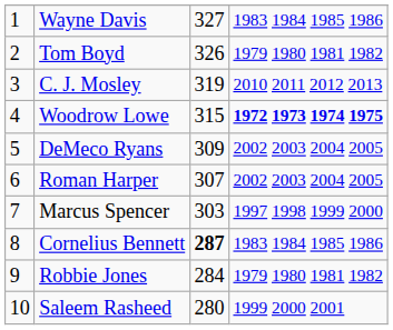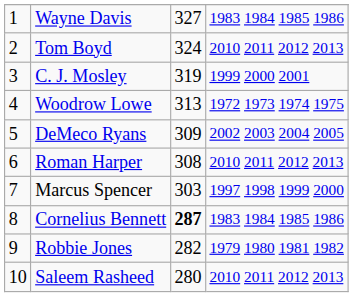Tom Boyd | column 3: 326 -> 324
Tom Boyd | column 4: 1979 1980 1981 1982 -> 2010 2011 2012 2013
C. J. Mosley | column 4: 2010 2011 2012 2013 -> 1999 2000 2001
Woodrow Lowe | column 3: 315 -> 313
Woodrow Lowe | column 4: bold -> normal
Roman Harper | column 3: 307 -> 308
Roman Harper | column 4: 2002 2003 2004 2005 -> 2010 2011 2012 2013
Robbie Jones | column 3: 284 -> 282
Saleem Rasheed | column 4: 1999 2000 2001 -> 2010 2011 2012 2013
